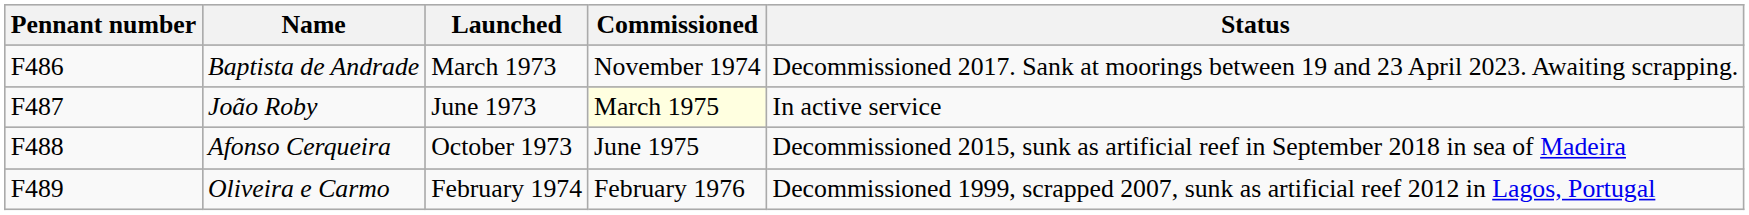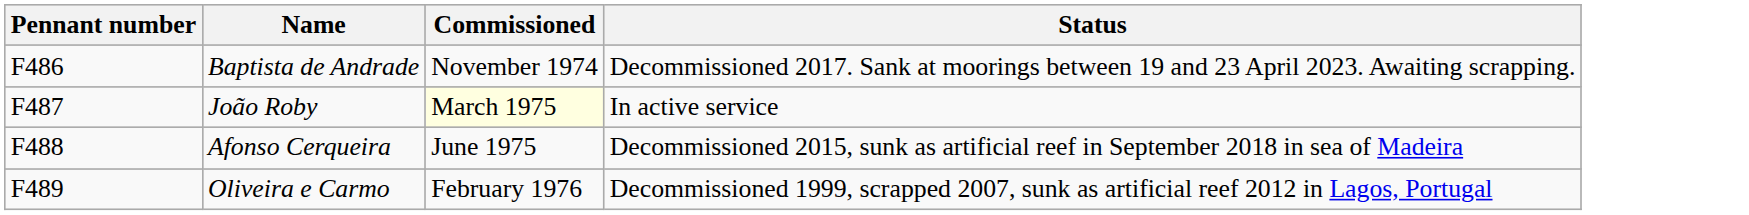- column: Launched | March 1973 | June 1973 | October 1973 | February 1974
